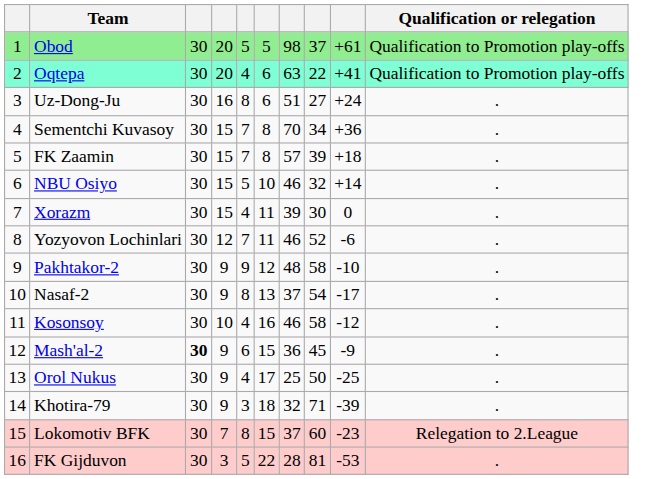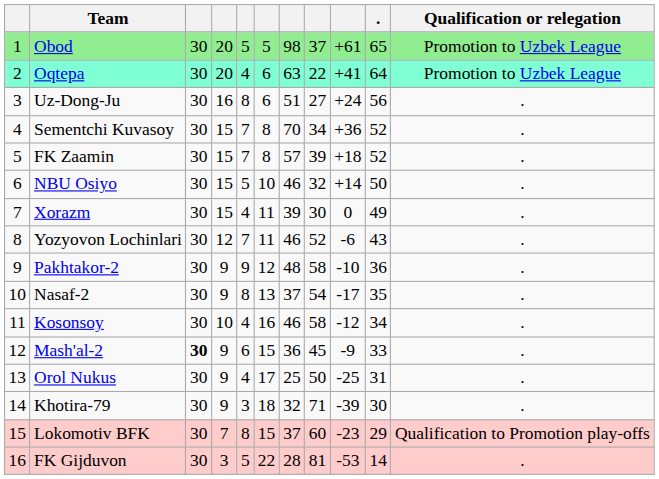+ column: . | 65 | 64 | 56 | 52 | 52 | 50 | 49 | 43 | 36 | 35 | 34 | 33 | 31 | 30 | 29 | 14
Obod | Qualification or relegation: Qualification to Promotion play-offs -> Promotion to Uzbek League
Oqtepa | Qualification or relegation: Qualification to Promotion play-offs -> Promotion to Uzbek League
Lokomotiv BFK | Qualification or relegation: Relegation to 2.League -> Qualification to Promotion play-offs
